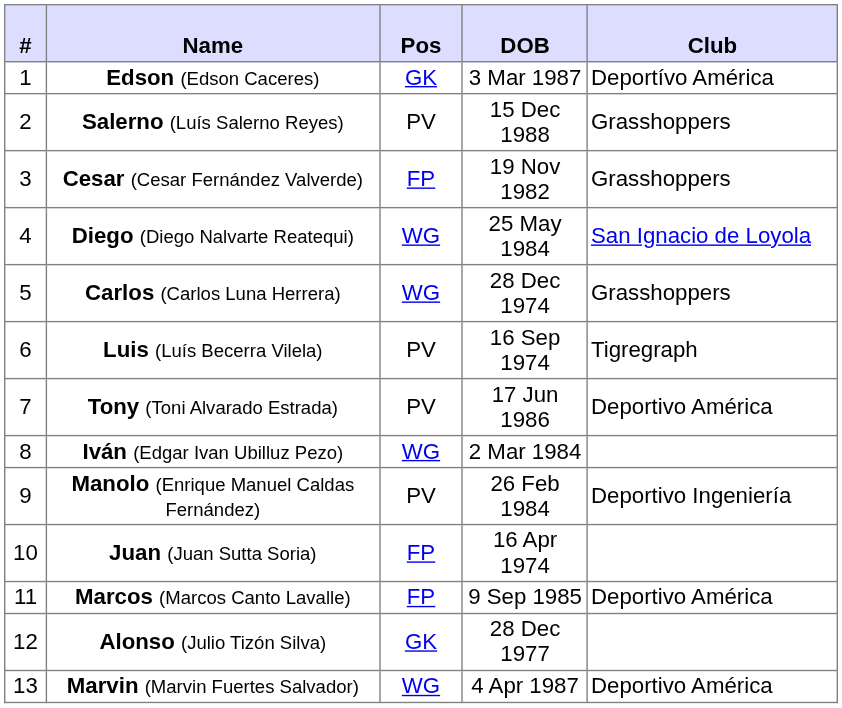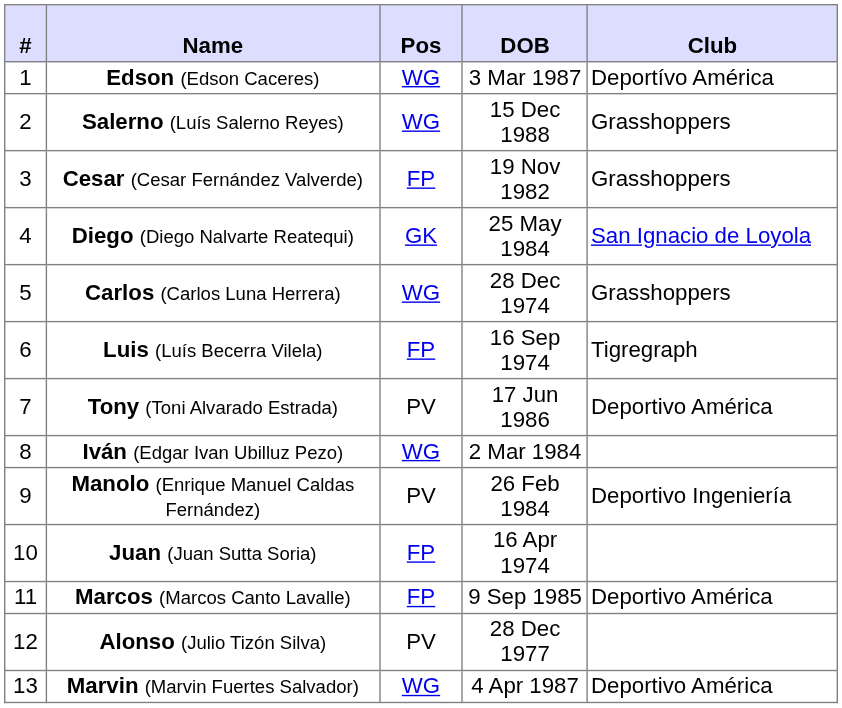Edson (Edson Caceres) | Pos: GK -> WG
Salerno (Luís Salerno Reyes) | Pos: PV -> WG
Diego (Diego Nalvarte Reatequi) | Pos: WG -> GK
Luis (Luís Becerra Vilela) | Pos: PV -> FP
Alonso (Julio Tizón Silva) | Pos: GK -> PV
